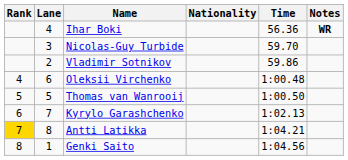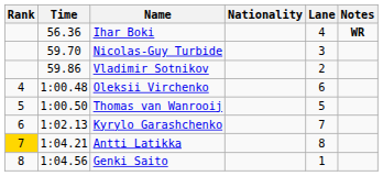columns swapped: Lane <-> Time
